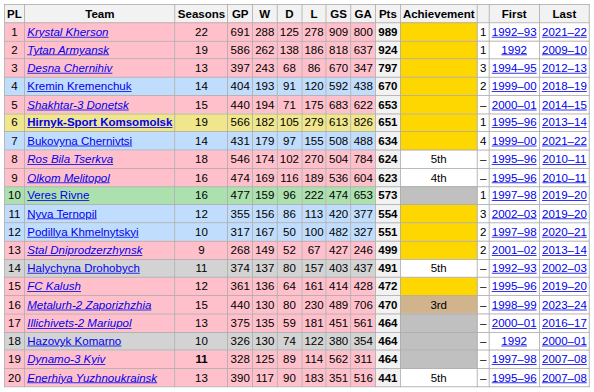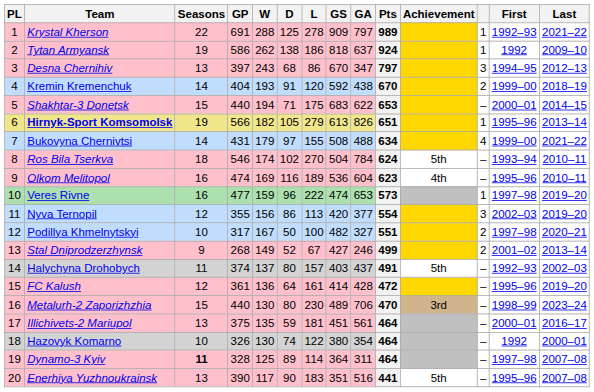Krystal Kherson | GA: 800 -> 797
Ros Bila Tserkva | First: 1995–96 -> 1993–94
Dynamo-3 Kyiv | GS: 562 -> 364
